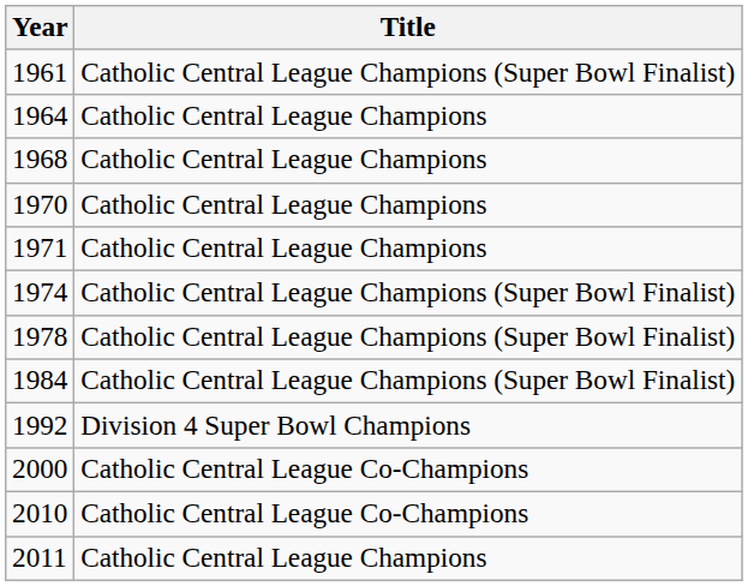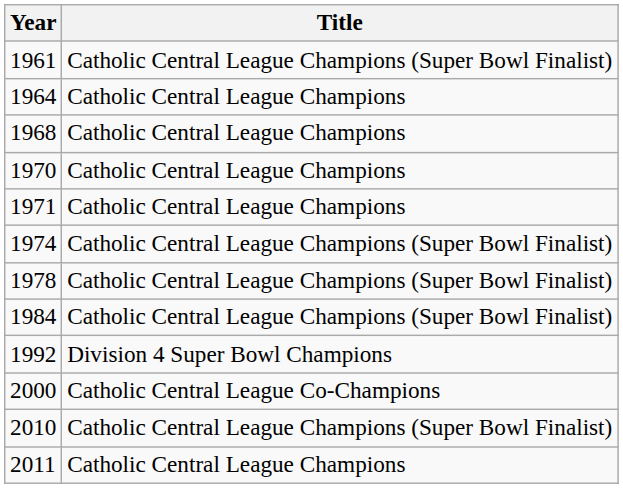2010 | Title: Catholic Central League Co-Champions -> Catholic Central League Champions (Super Bowl Finalist)
